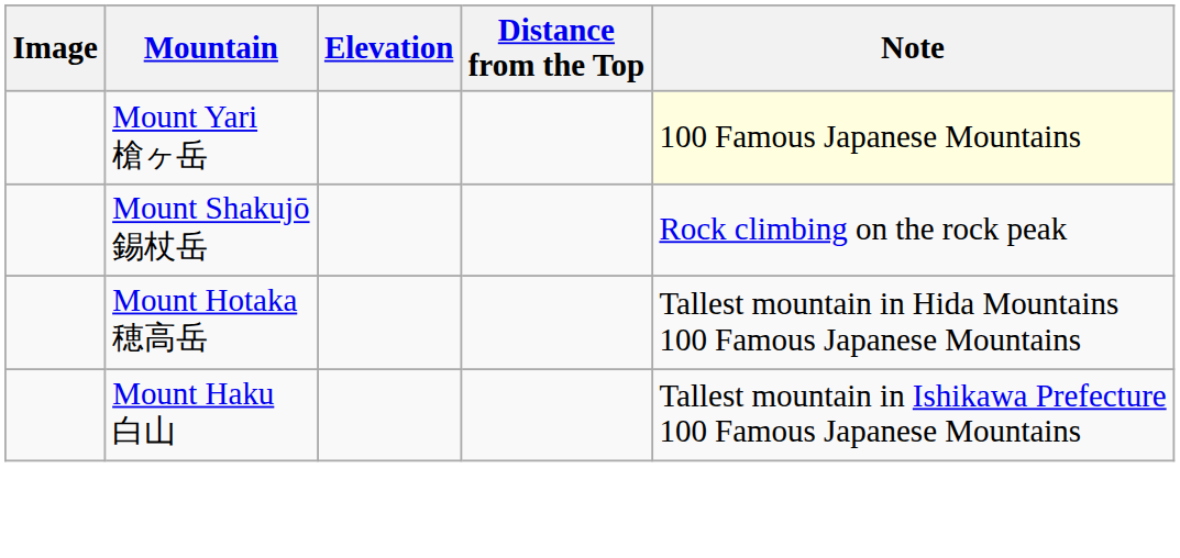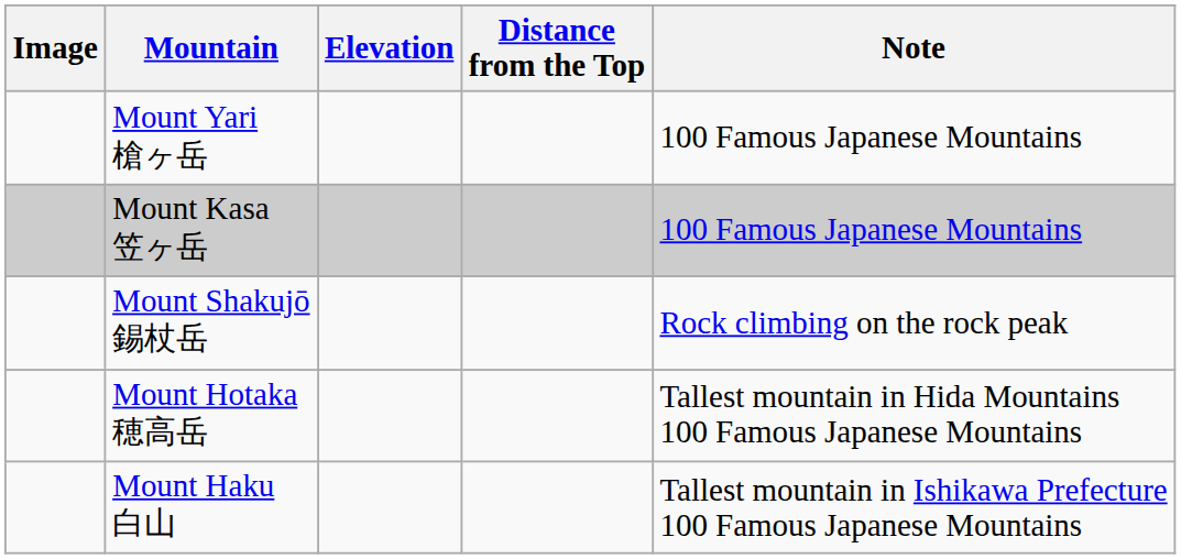Mount Yari 槍ヶ岳 | Note: lightyellow background -> no background
+ row: Mount Kasa 笠ヶ岳 | 100 Famous Japanese Mountains
